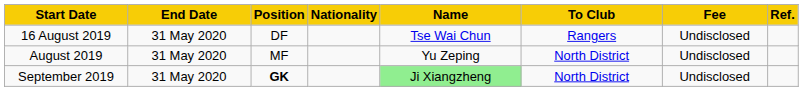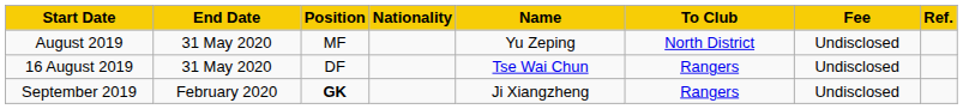rows swapped: 16 August 2019 <-> August 2019
September 2019 | End Date: 31 May 2020 -> February 2020
September 2019 | Name: lightgreen background -> no background
September 2019 | To Club: North District -> Rangers
